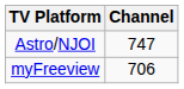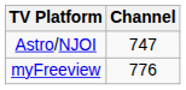myFreeview | Channel: 706 -> 776
